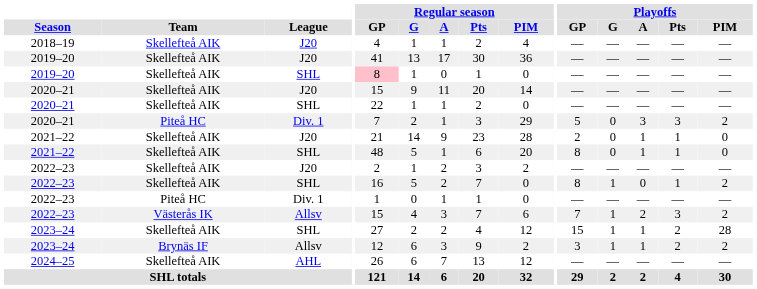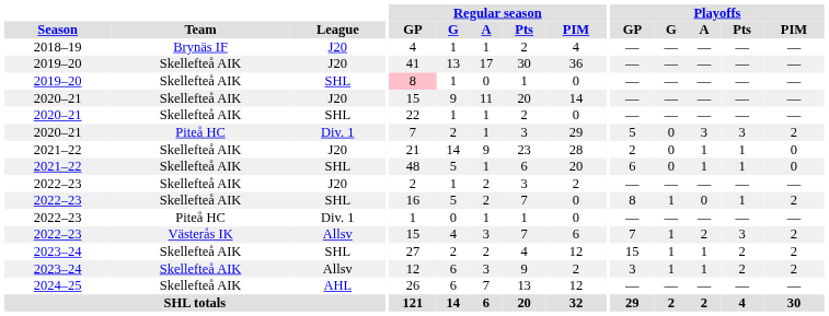2018–19 | Team: Skellefteå AIK -> Brynäs IF
2021–22 / SHL | Playoffs / GP: 8 -> 6
2023–24 / SHL | Playoffs / PIM: 28 -> 2
2023–24 / Allsv | Team: Brynäs IF -> Skellefteå AIK
